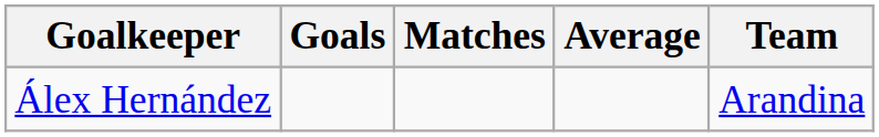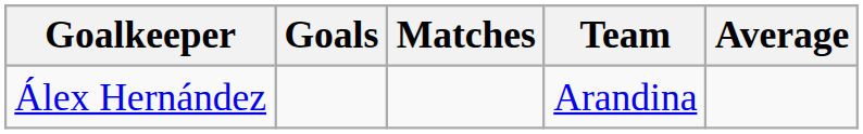columns swapped: Average <-> Team
